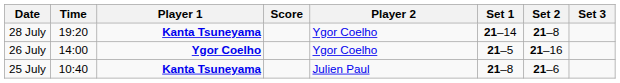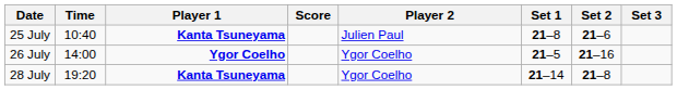rows swapped: 25 July <-> 28 July
